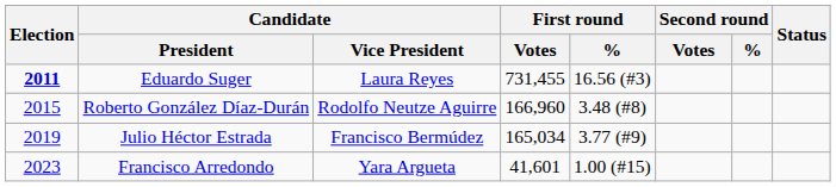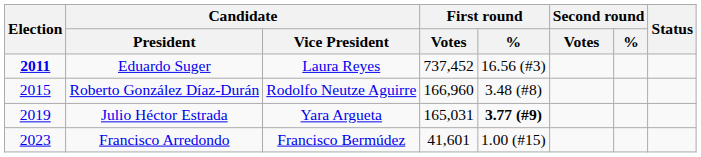Eduardo Suger | First round / Votes: 731,455 -> 737,452
Julio Héctor Estrada | Candidate / Vice President: Francisco Bermúdez -> Yara Argueta
Julio Héctor Estrada | First round / Votes: 165,034 -> 165,031
Julio Héctor Estrada | First round / %: normal -> bold
Francisco Arredondo | Candidate / Vice President: Yara Argueta -> Francisco Bermúdez
